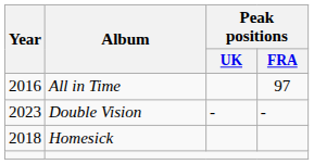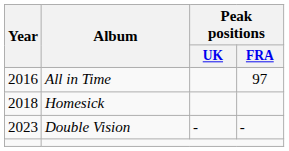rows swapped: Homesick <-> Double Vision
